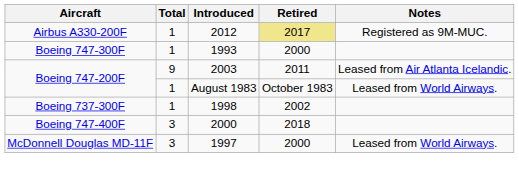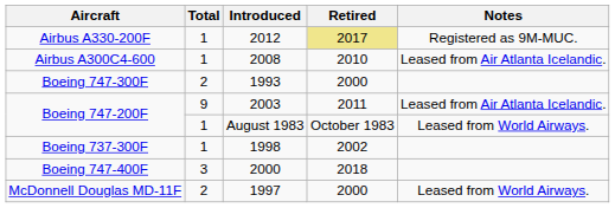+ row: Airbus A300C4-600 | 1 | 2008 | 2010 | Leased from Air Atlanta Icelandic.
1993 | Total: 1 -> 2
1997 | Total: 3 -> 2
